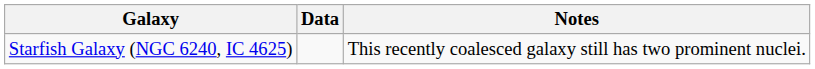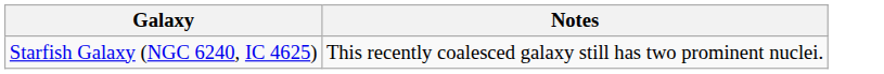- column: Data
